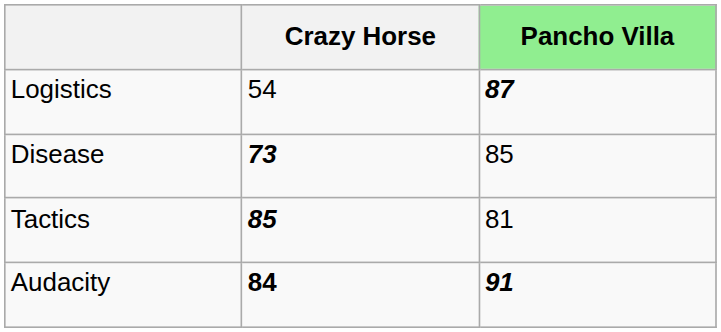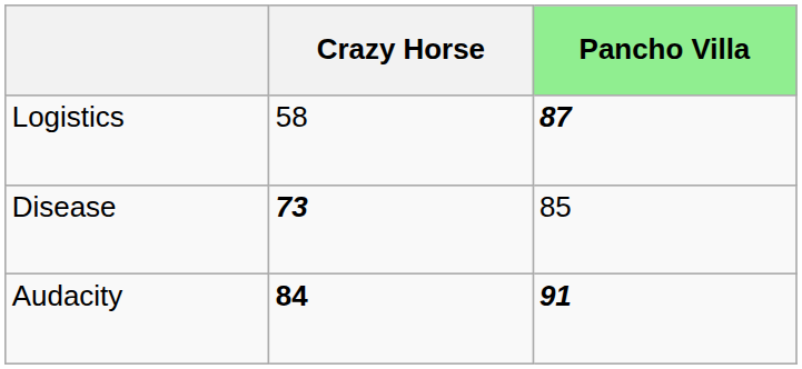Logistics | Crazy Horse: 54 -> 58
- row: Tactics | 85 | 81
